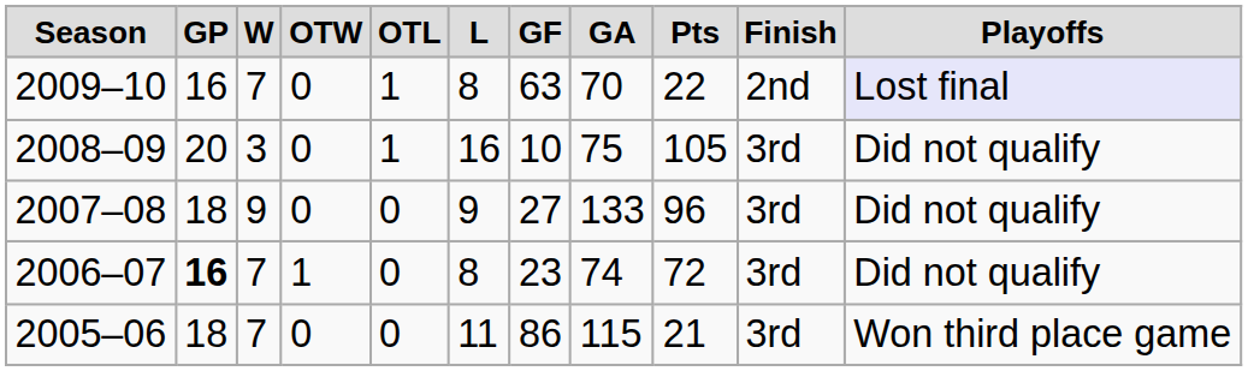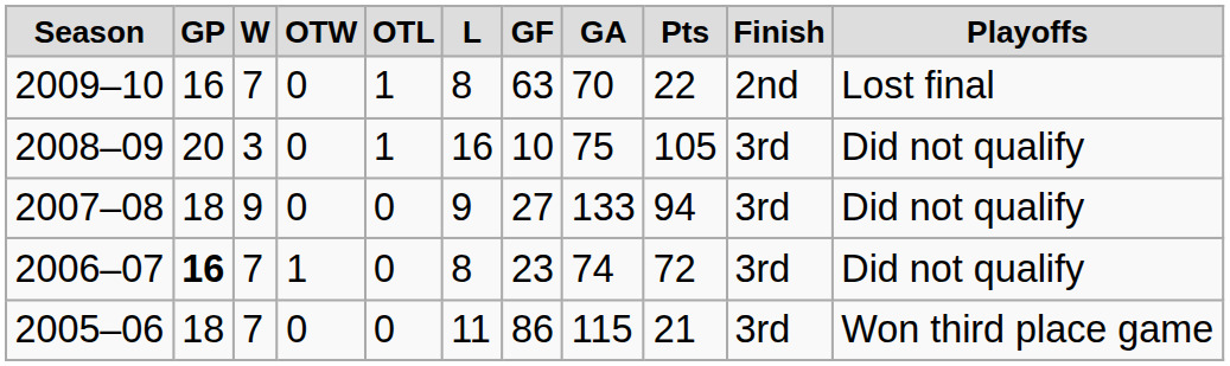2009–10 | column 11: lavender background -> no background
2007–08 | column 9: 96 -> 94
